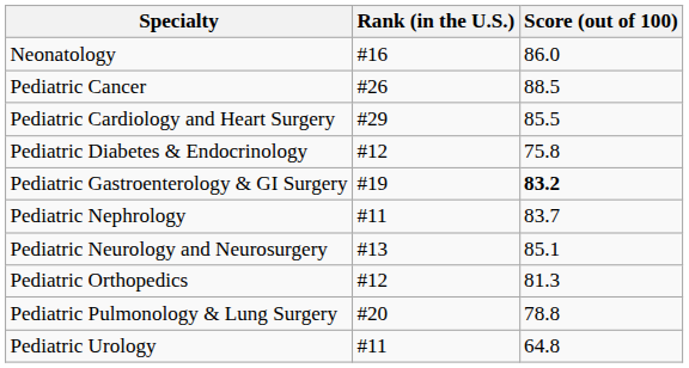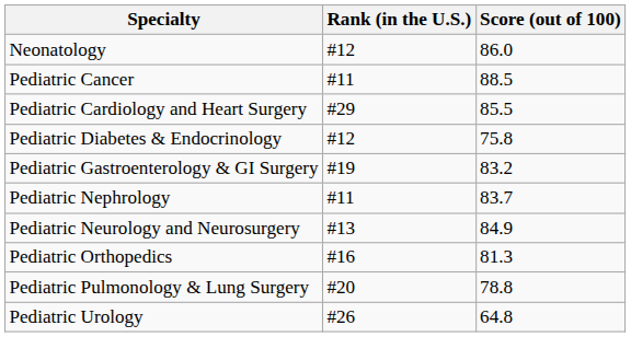Neonatology | Rank (in the U.S.): #16 -> #12
Pediatric Cancer | Rank (in the U.S.): #26 -> #11
Pediatric Gastroenterology & GI Surgery | Score (out of 100): bold -> normal
Pediatric Neurology and Neurosurgery | Score (out of 100): 85.1 -> 84.9
Pediatric Orthopedics | Rank (in the U.S.): #12 -> #16
Pediatric Urology | Rank (in the U.S.): #11 -> #26
